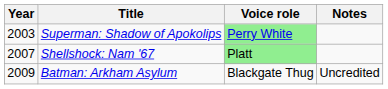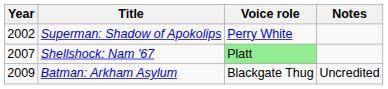Superman: Shadow of Apokolips | Year: 2003 -> 2002
Superman: Shadow of Apokolips | Voice role: lightgreen background -> no background
